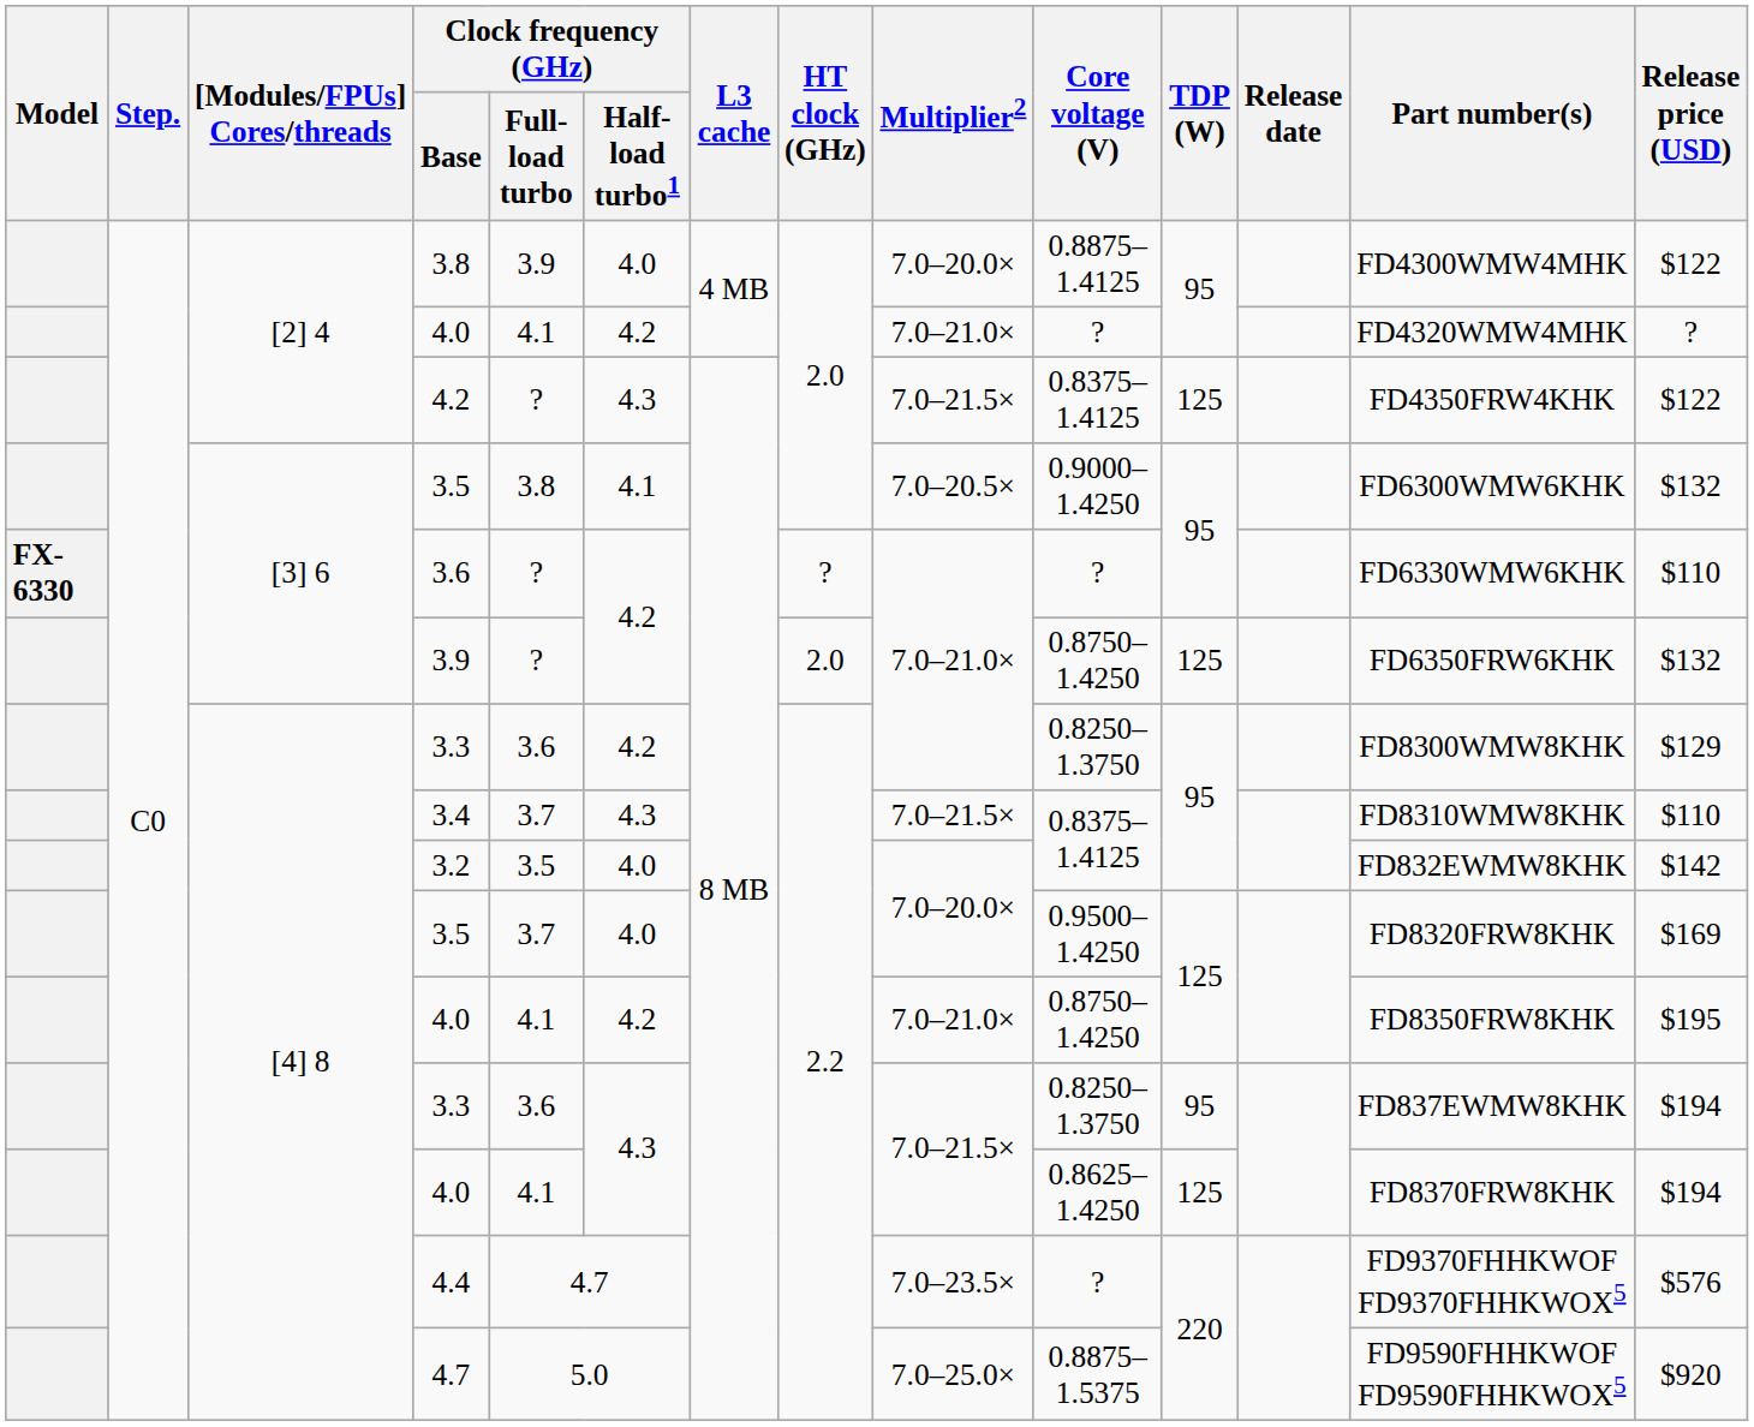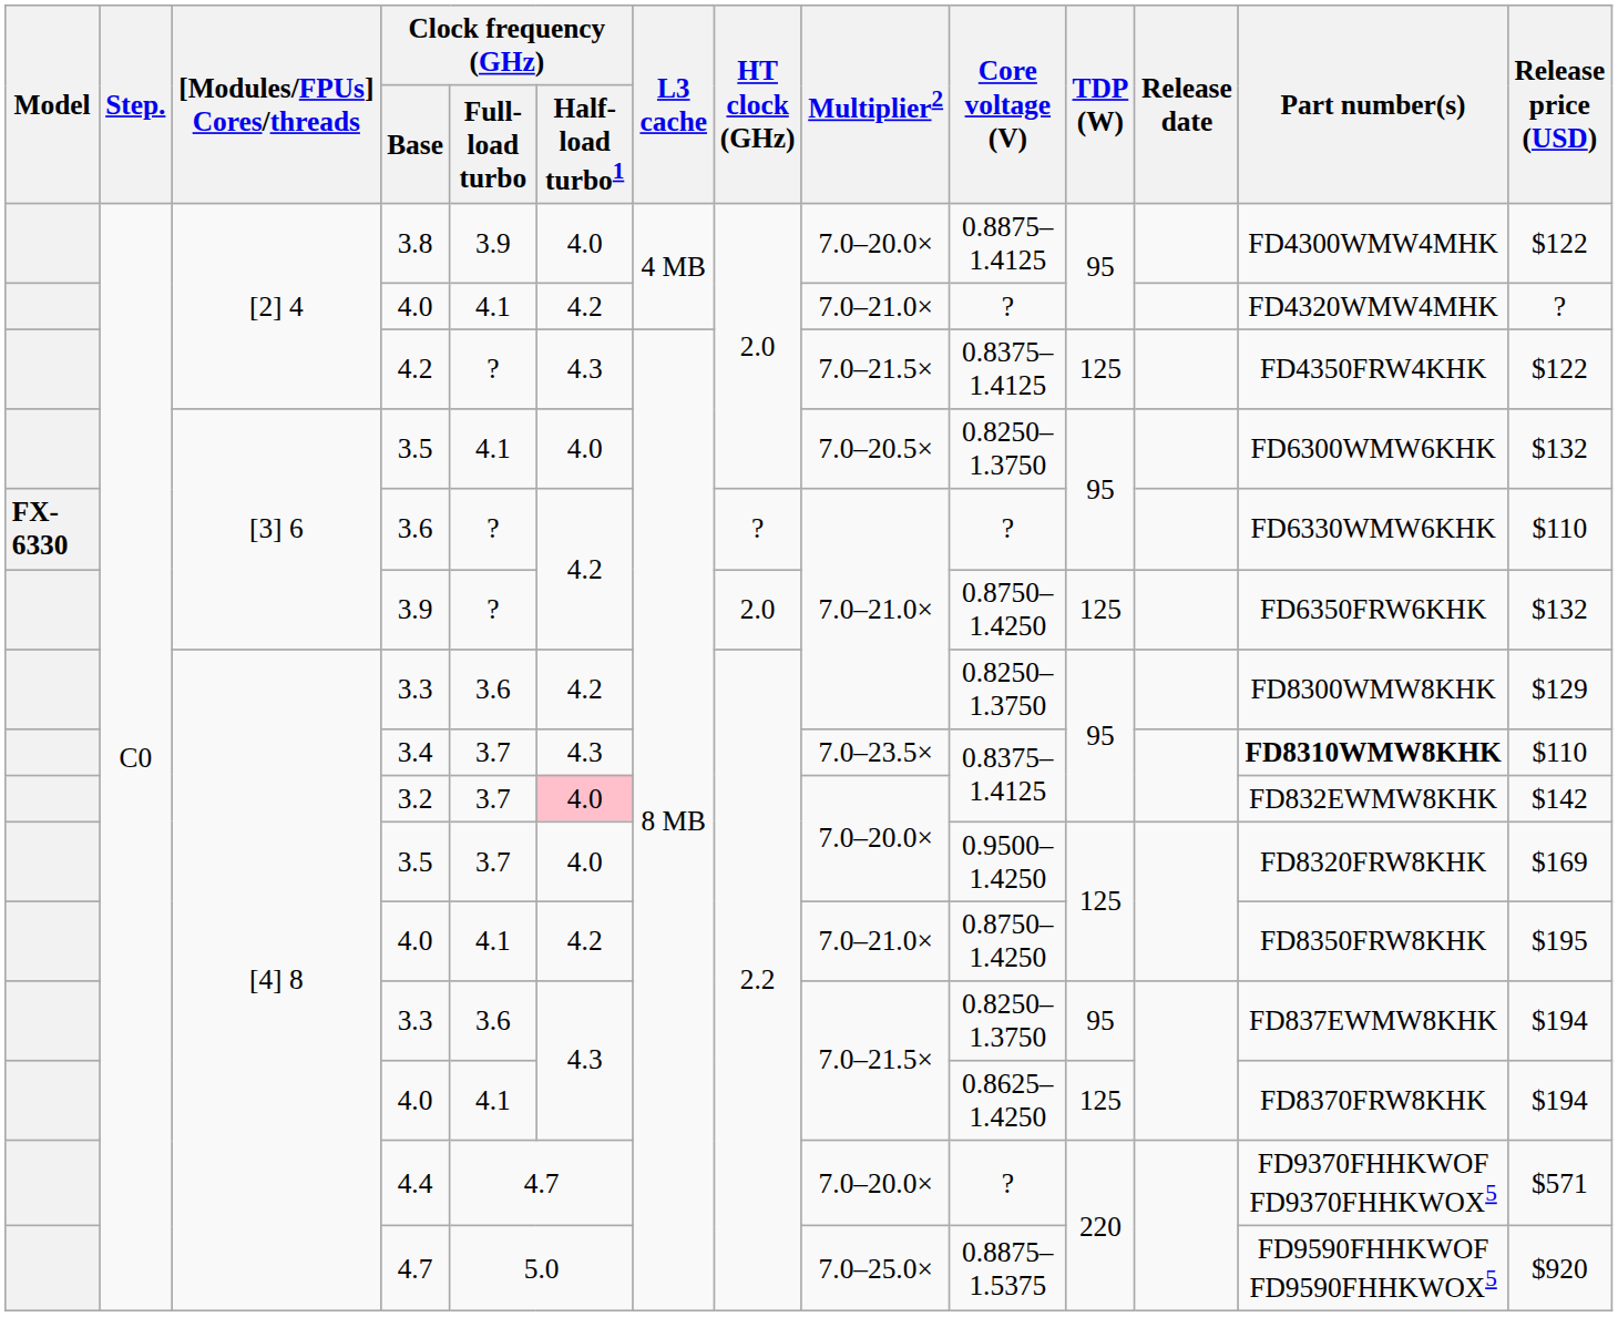[3] 6 / 3.5 | Clock frequency (GHz) / Full-load turbo: 3.8 -> 4.1
[3] 6 / 3.5 | Clock frequency (GHz) / Half-load turbo1: 4.1 -> 4.0
[3] 6 / 3.5 | Core voltage (V): 0.9000–1.4250 -> 0.8250–1.3750
3.4 | Multiplier2: 7.0–21.5× -> 7.0–23.5×
3.4 | Part number(s): normal -> bold
3.2 | Clock frequency (GHz) / Full-load turbo: 3.5 -> 3.7
3.2 | Clock frequency (GHz) / Half-load turbo1: no background -> pink background
4.4 | Multiplier2: 7.0–23.5× -> 7.0–20.0×
4.4 | Release price (USD): $576 -> $571
